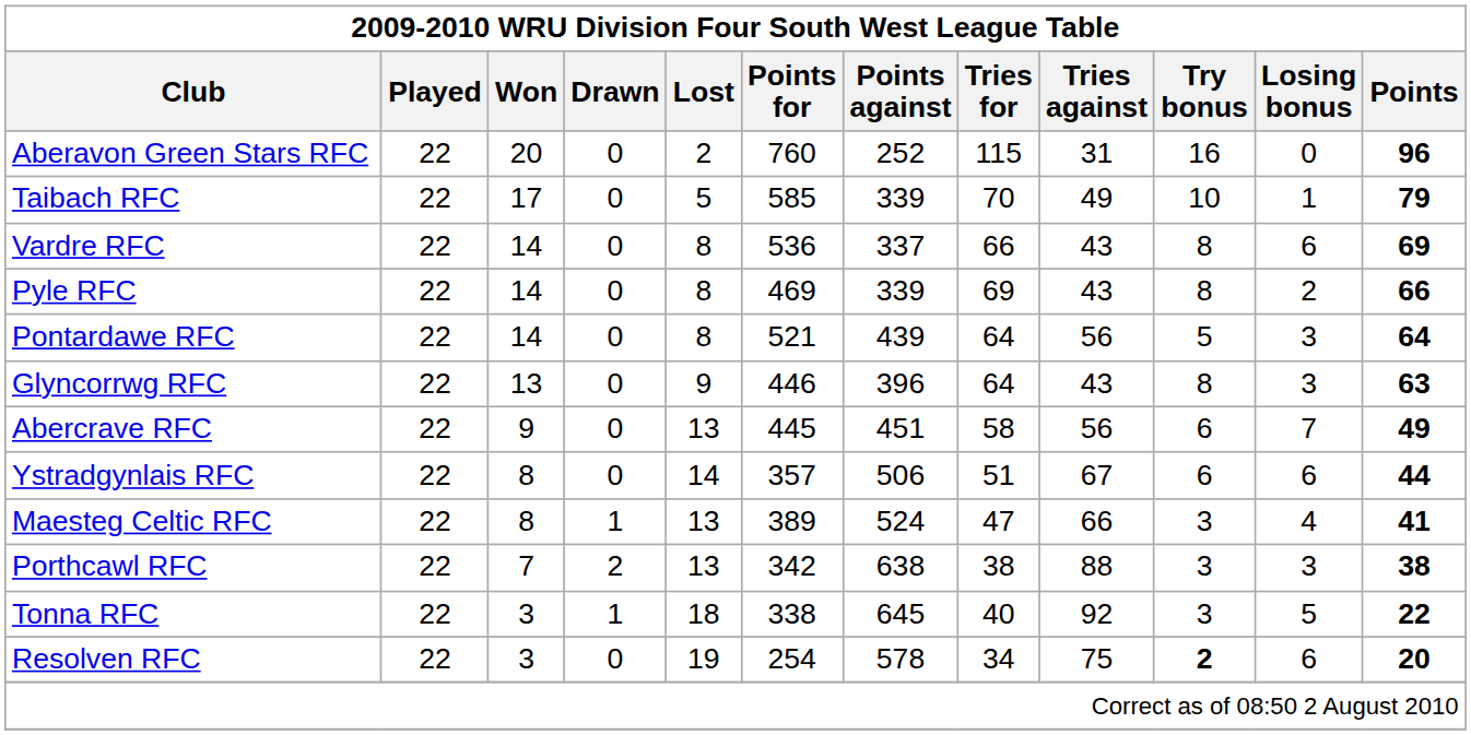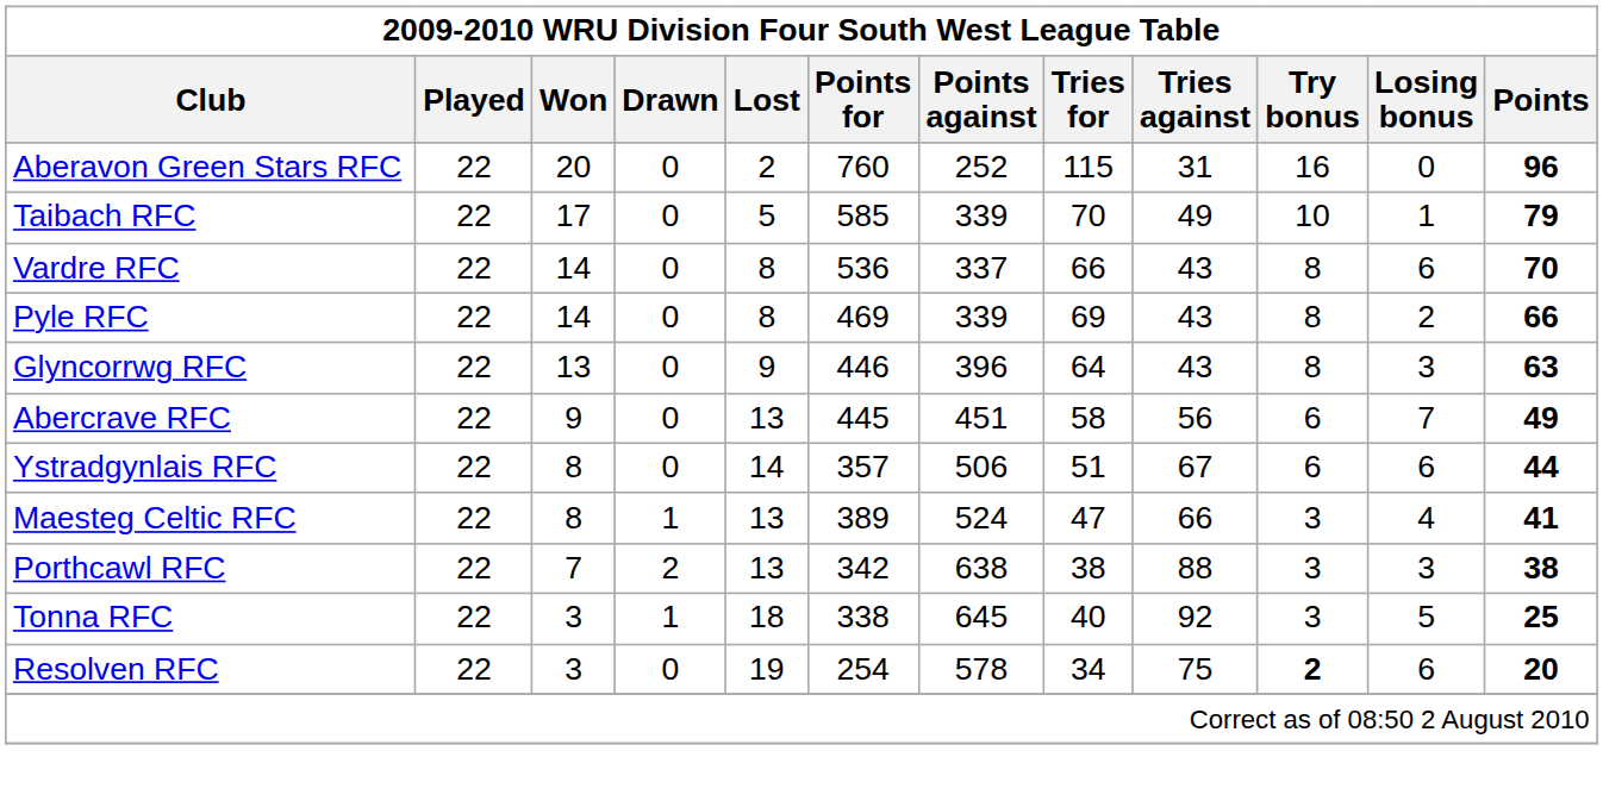Vardre RFC | Points: 69 -> 70
- row: Pontardawe RFC | 22 | 14 | 0 | 8 | 521 | 439 | 64 | 56 | 5 | 3 | 64
Tonna RFC | Points: 22 -> 25
